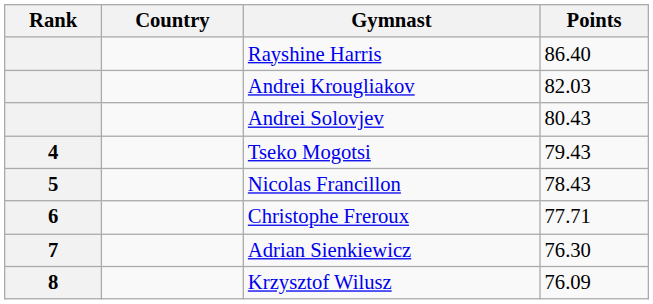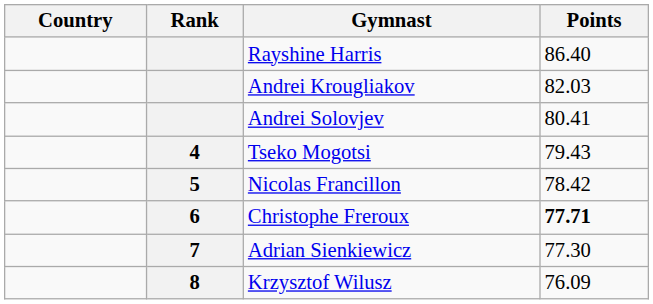columns swapped: Rank <-> Country
Andrei Solovjev | Points: 80.43 -> 80.41
Nicolas Francillon | Points: 78.43 -> 78.42
Christophe Freroux | Points: normal -> bold
Adrian Sienkiewicz | Points: 76.30 -> 77.30
